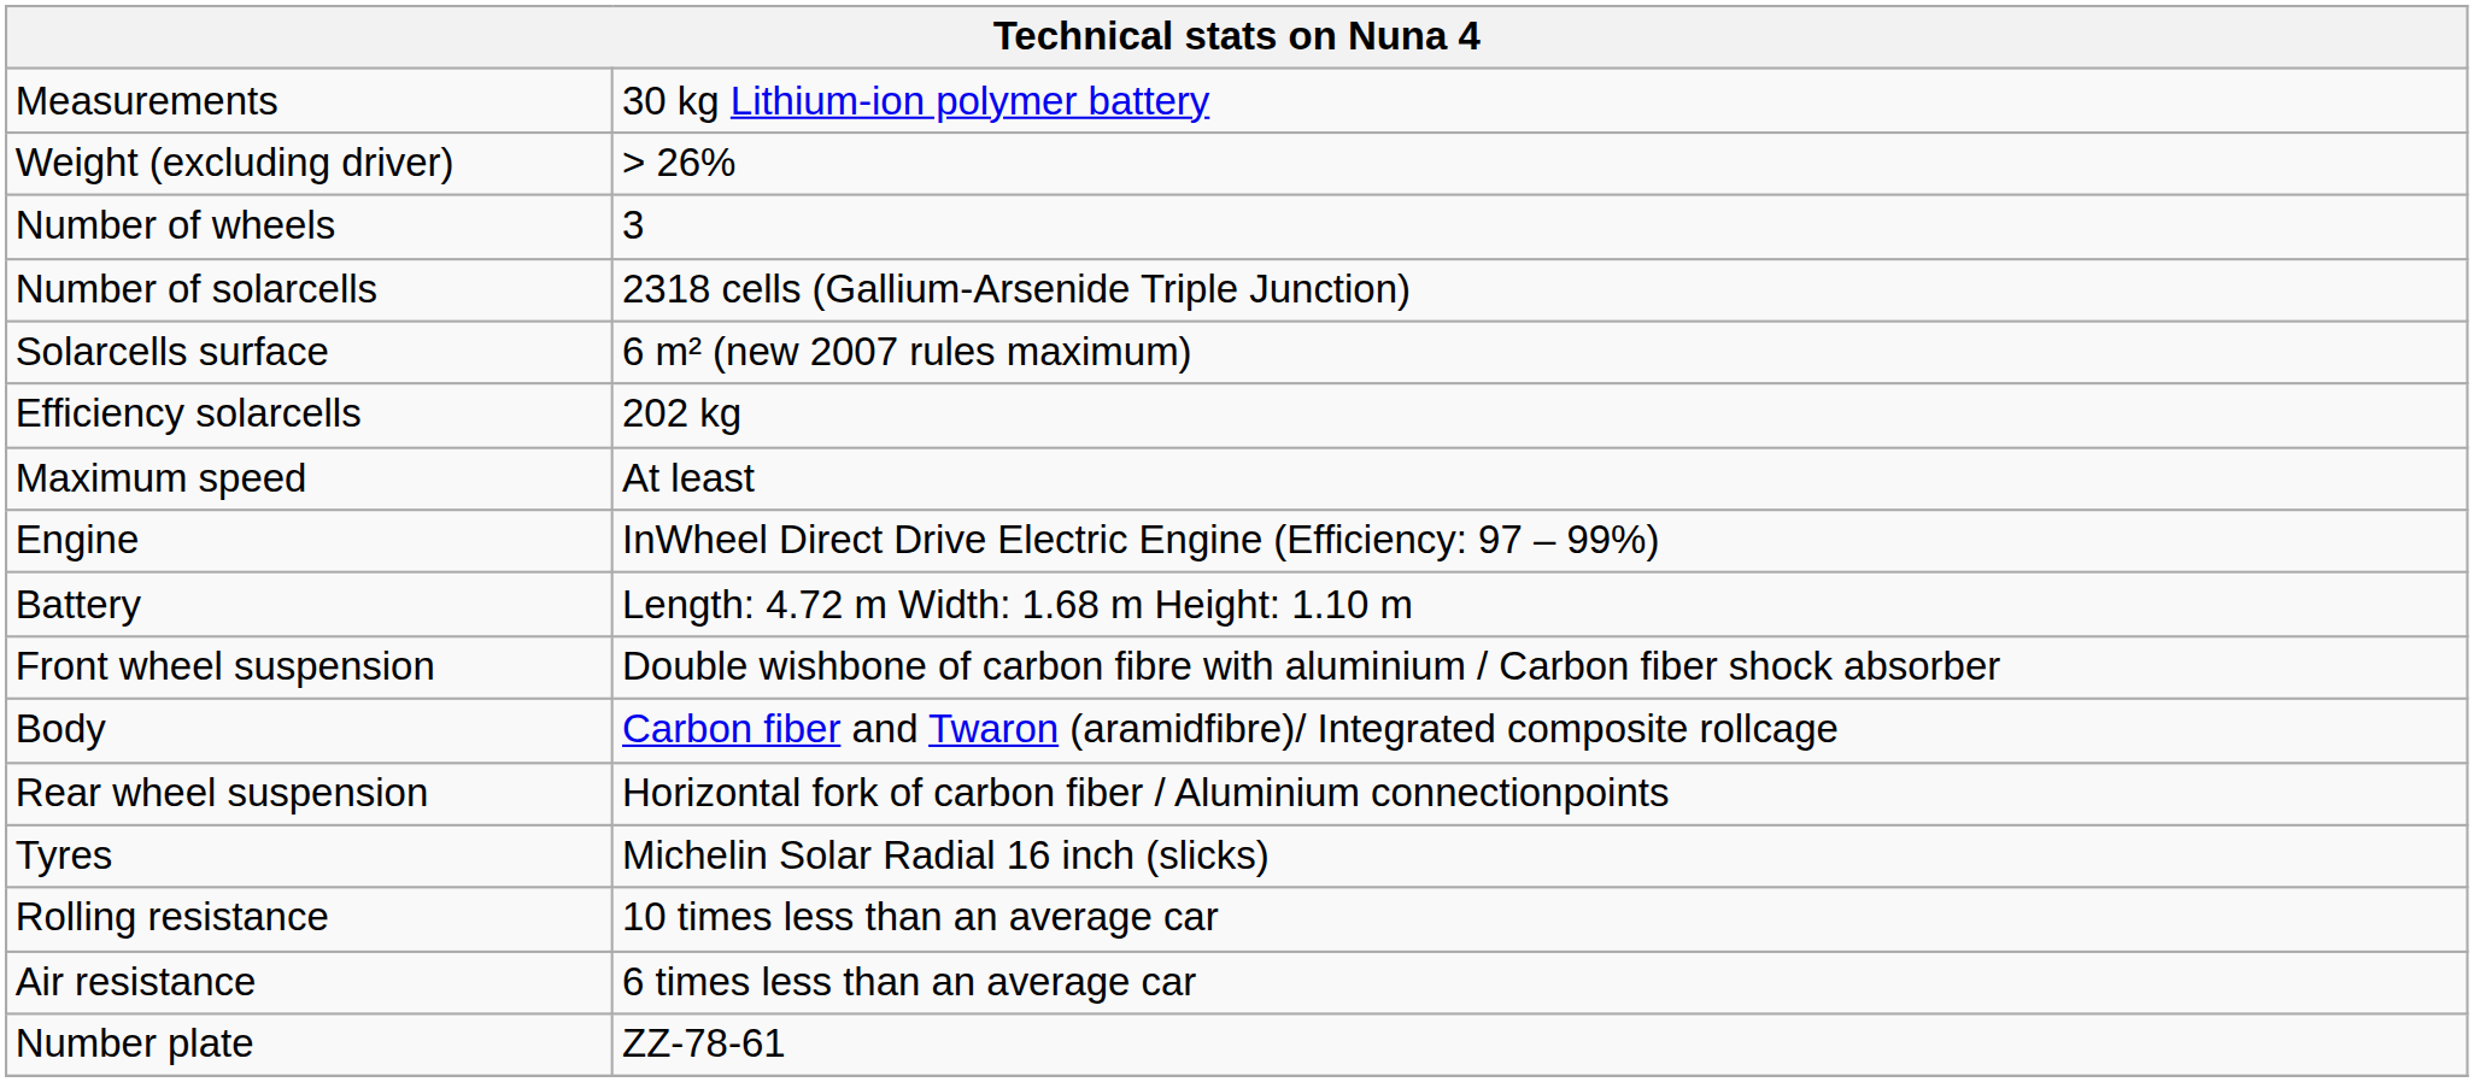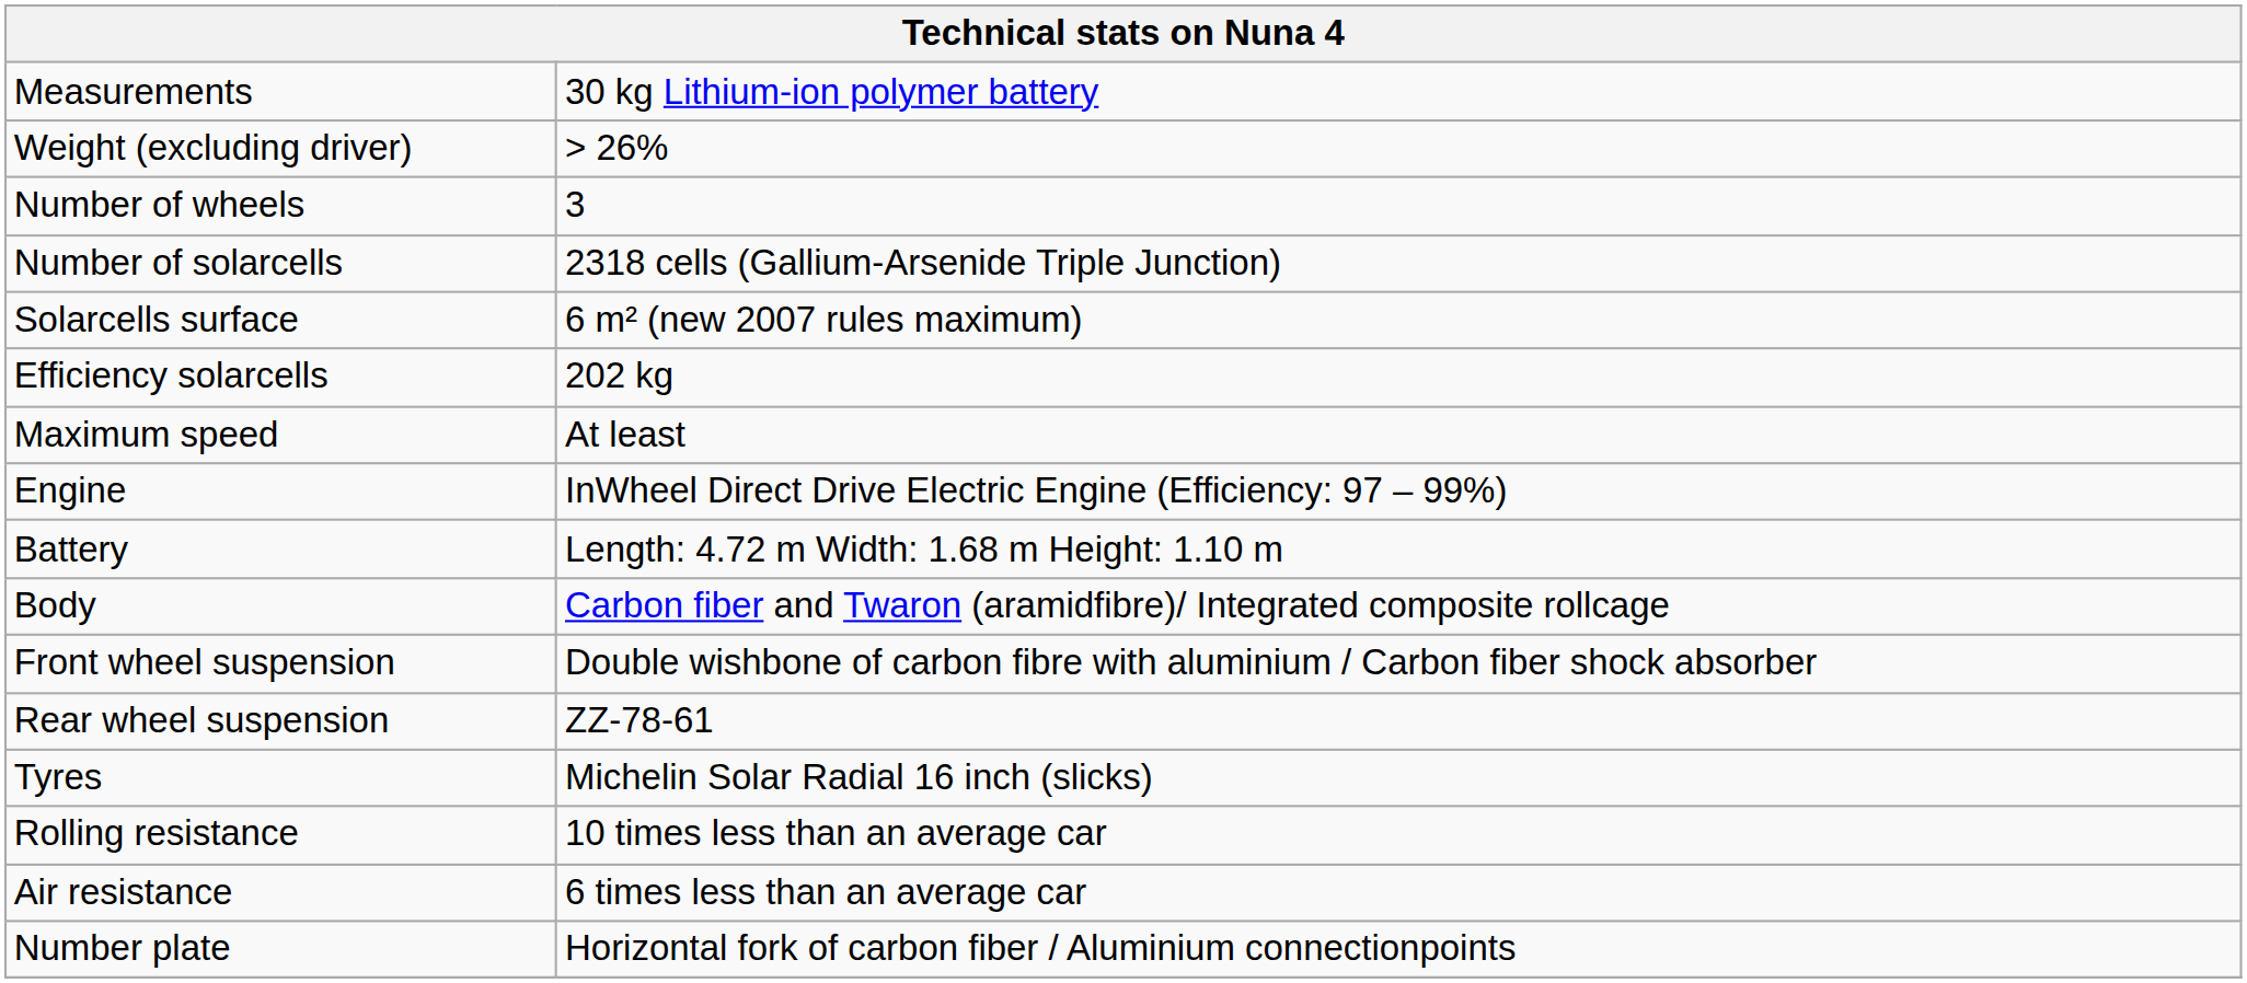rows swapped: Body <-> Front wheel suspension
Rear wheel suspension | column 2: Horizontal fork of carbon fiber / Aluminium connectionpoints -> ZZ-78-61
Number plate | column 2: ZZ-78-61 -> Horizontal fork of carbon fiber / Aluminium connectionpoints
